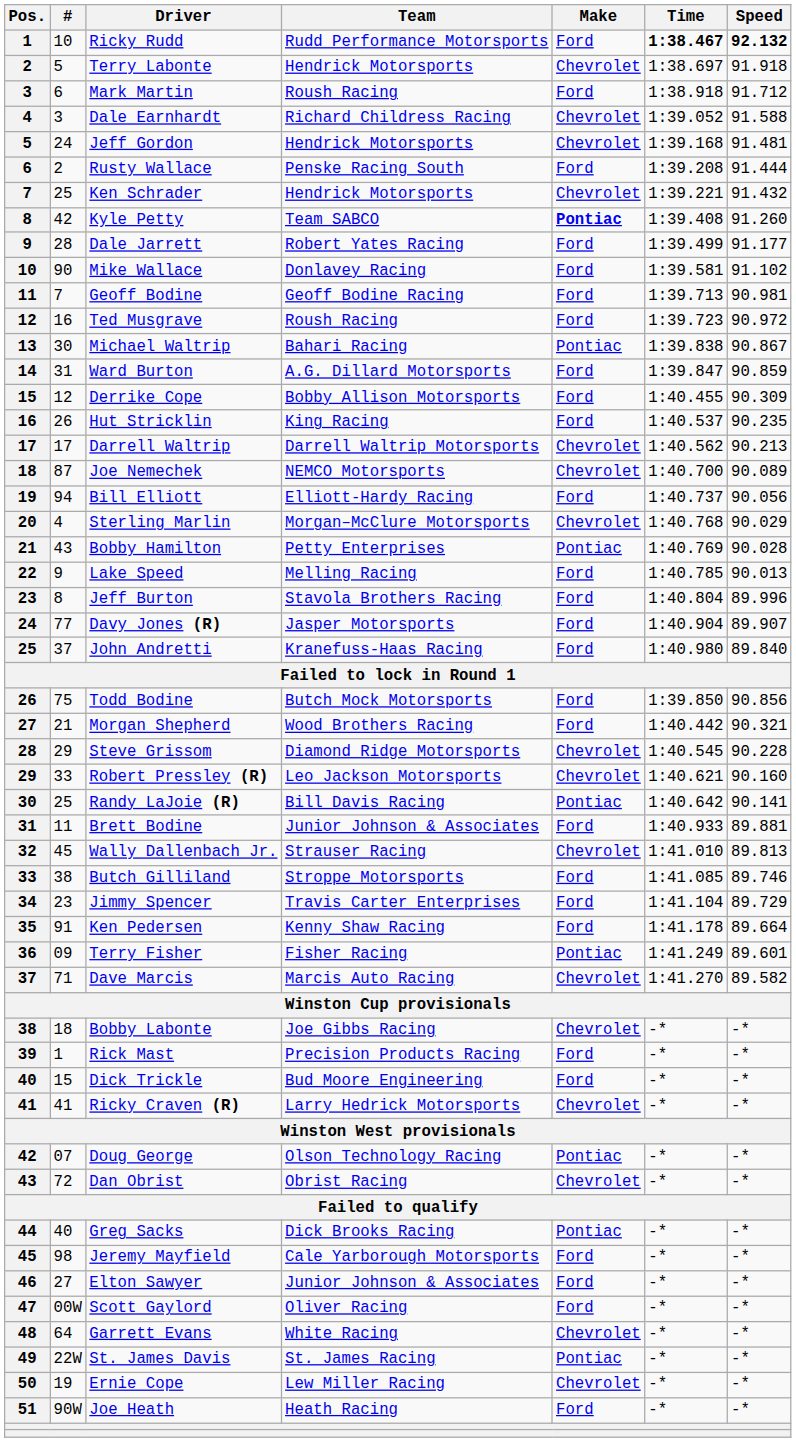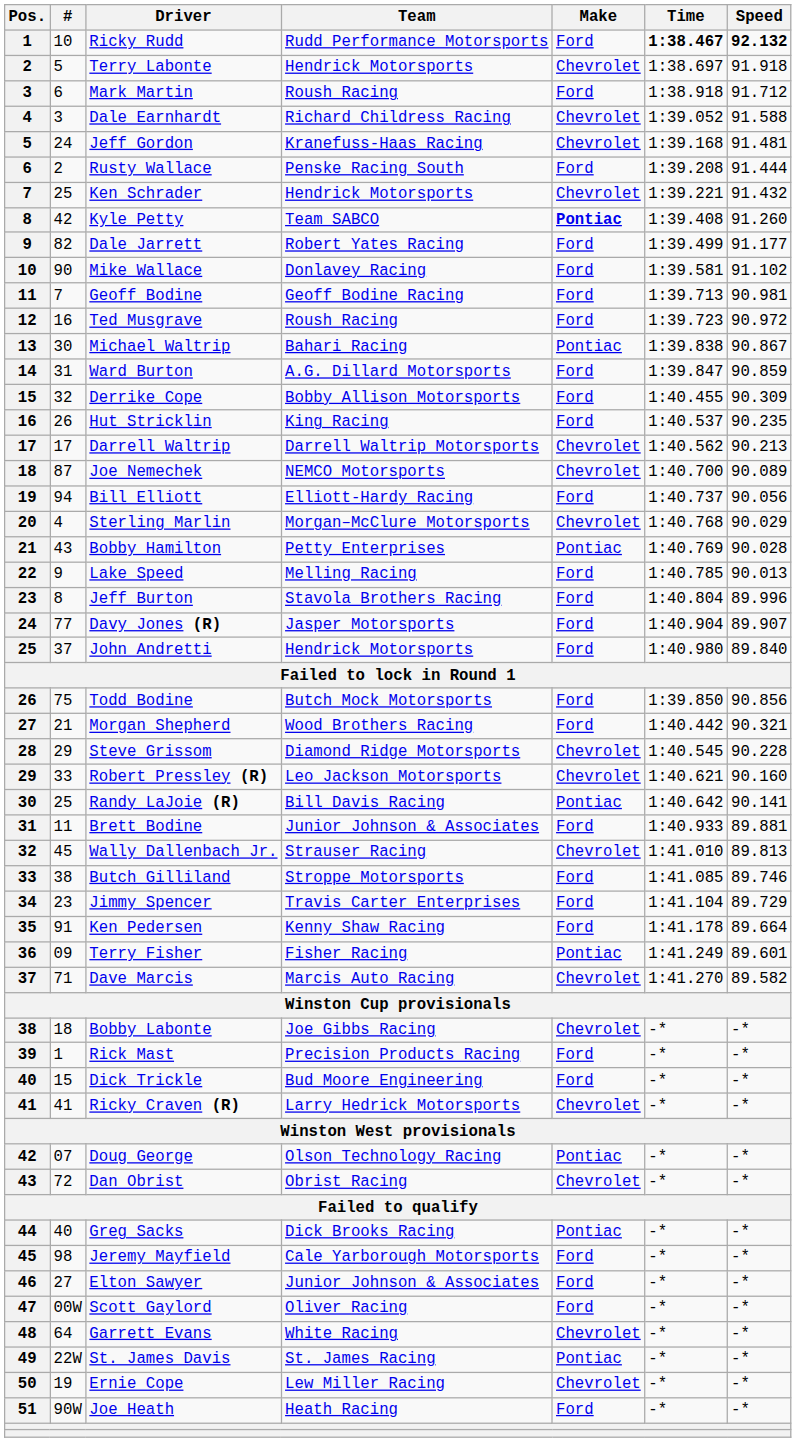Jeff Gordon | Team: Hendrick Motorsports -> Kranefuss-Haas Racing
Dale Jarrett | #: 28 -> 82
Derrike Cope | #: 12 -> 32
John Andretti | Team: Kranefuss-Haas Racing -> Hendrick Motorsports
